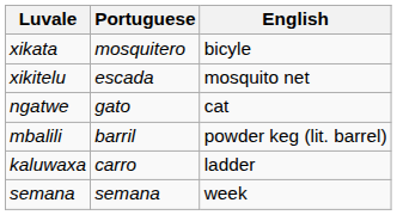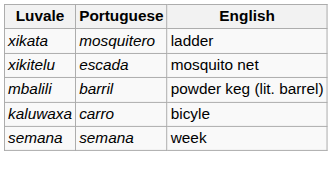xikata | English: bicyle -> ladder
- row: ngatwe | gato | cat
kaluwaxa | English: ladder -> bicyle
